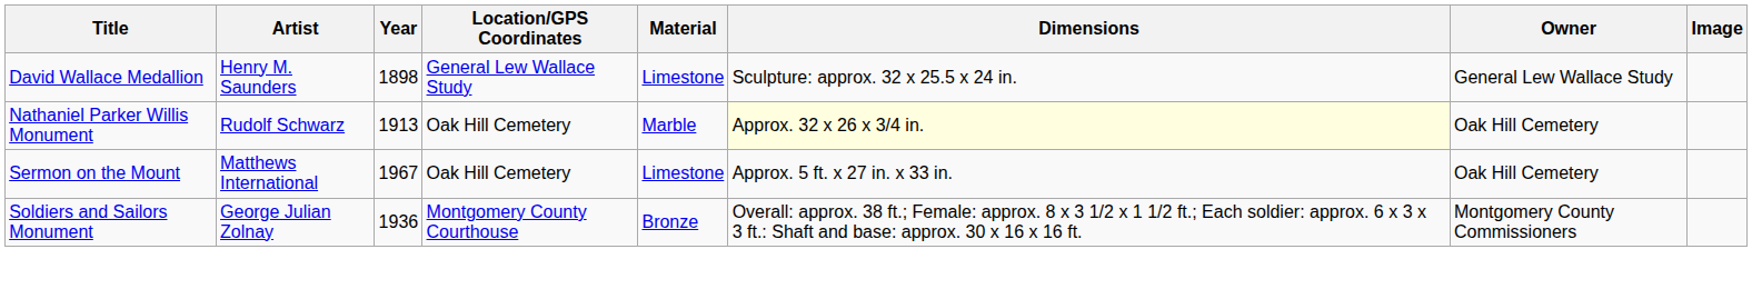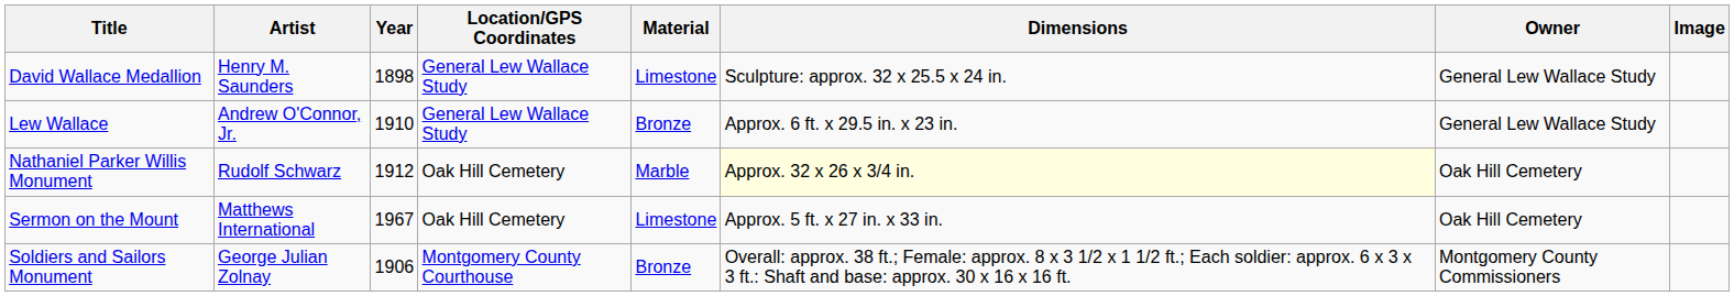+ row: Lew Wallace | Andrew O'Connor, Jr. | 1910 | General Lew Wallace Study | Bronze | Approx. 6 ft. x 29.5 in. x 23 in. | General Lew Wallace Study
Nathaniel Parker Willis Monument | Year: 1913 -> 1912
Soldiers and Sailors Monument | Year: 1936 -> 1906
